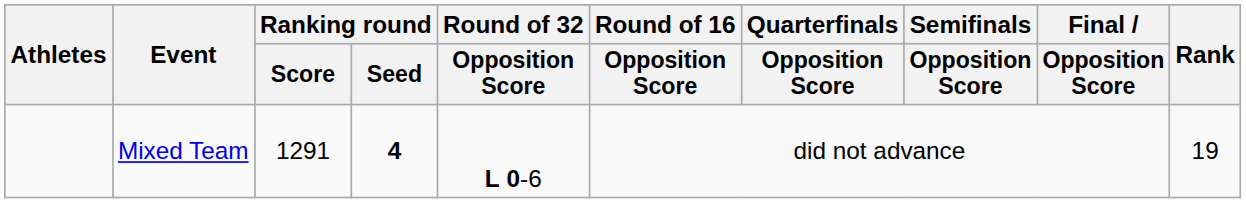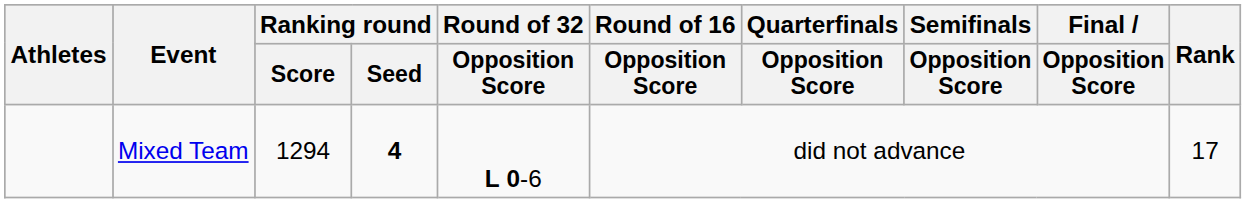Mixed Team | Ranking round / Score: 1291 -> 1294
Mixed Team | Rank: 19 -> 17
